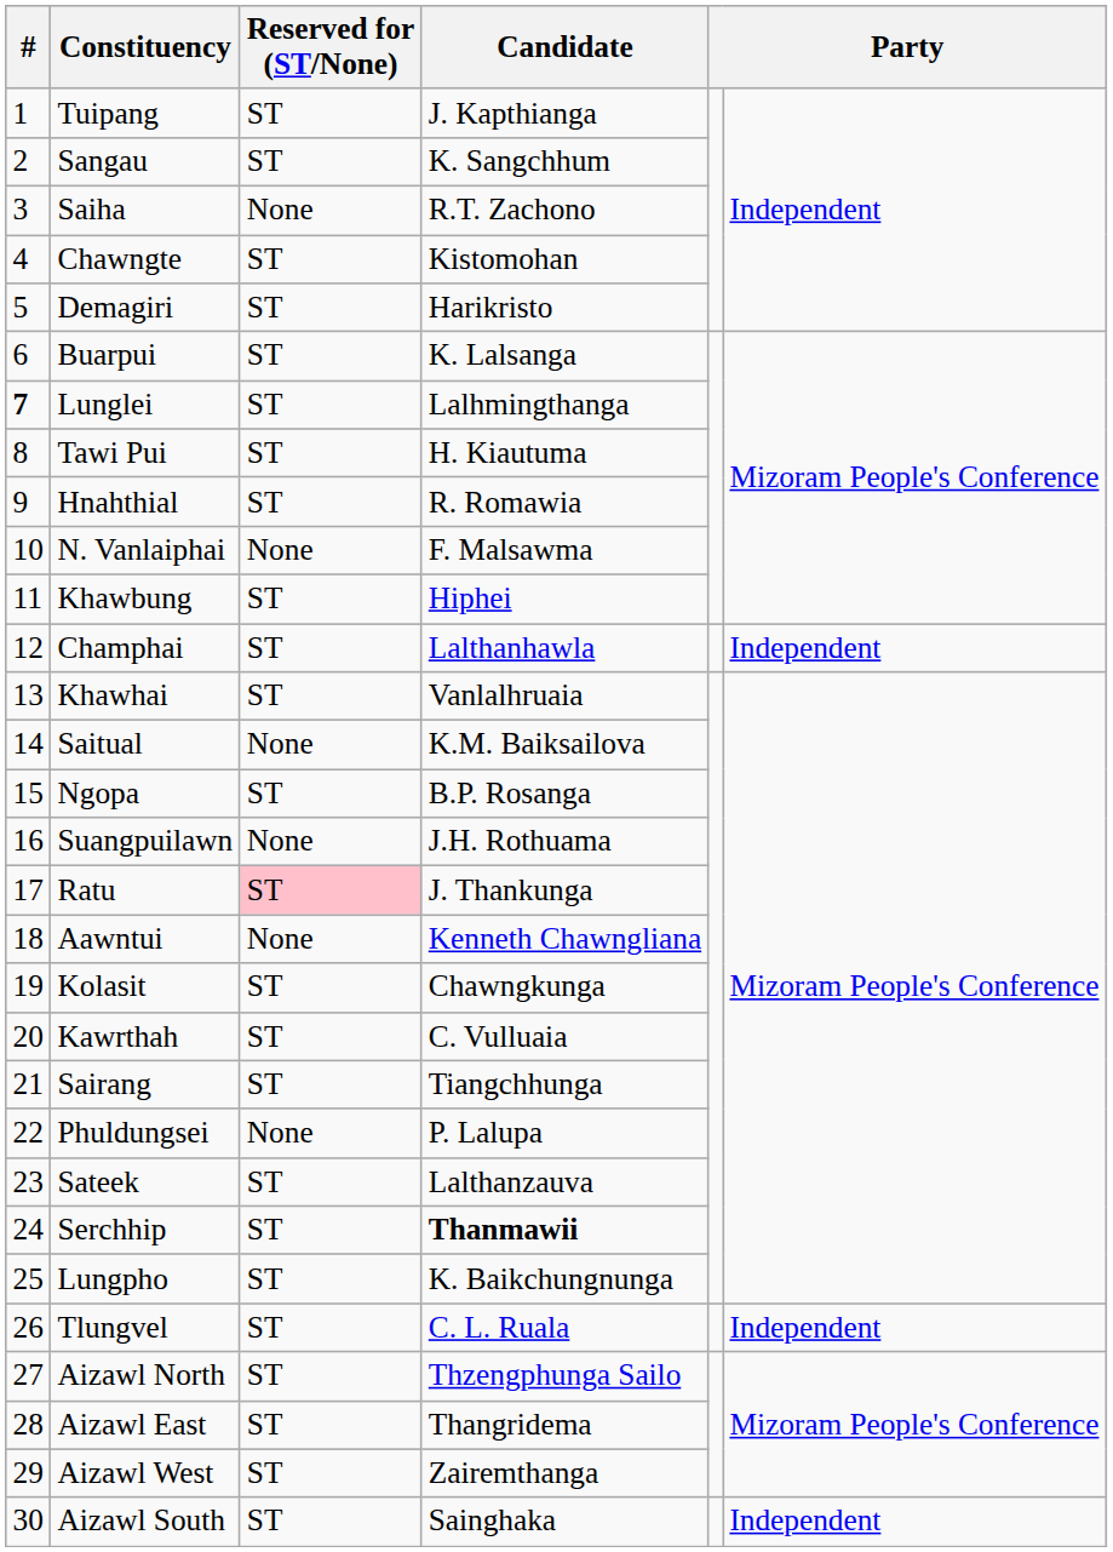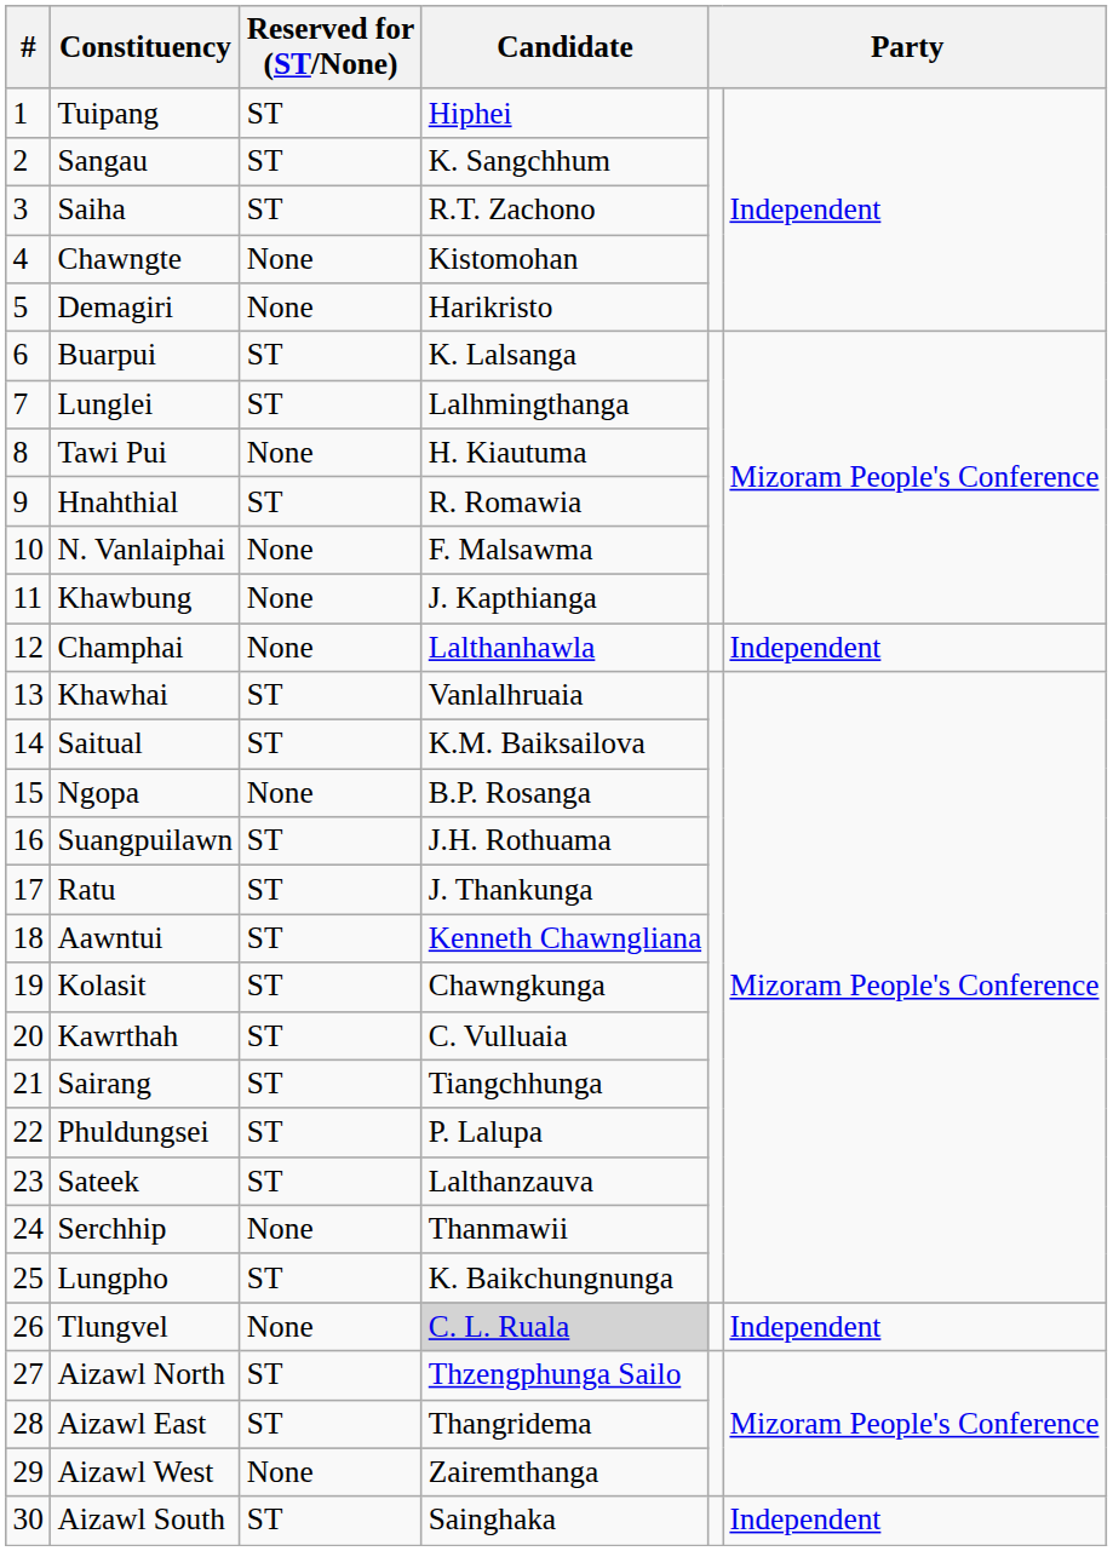Tuipang | Candidate: J. Kapthianga -> Hiphei
Saiha | Reserved for (ST/None): None -> ST
Chawngte | Reserved for (ST/None): ST -> None
Demagiri | Reserved for (ST/None): ST -> None
Lunglei | #: bold -> normal
Tawi Pui | Reserved for (ST/None): ST -> None
Khawbung | Reserved for (ST/None): ST -> None
Khawbung | Candidate: Hiphei -> J. Kapthianga
Champhai | Reserved for (ST/None): ST -> None
Saitual | Reserved for (ST/None): None -> ST
Ngopa | Reserved for (ST/None): ST -> None
Suangpuilawn | Reserved for (ST/None): None -> ST
Ratu | Reserved for (ST/None): pink background -> no background
Aawntui | Reserved for (ST/None): None -> ST
Phuldungsei | Reserved for (ST/None): None -> ST
Serchhip | Reserved for (ST/None): ST -> None
Serchhip | Candidate: bold -> normal
Tlungvel | Reserved for (ST/None): ST -> None
Tlungvel | Candidate: no background -> lightgrey background
Aizawl West | Reserved for (ST/None): ST -> None
